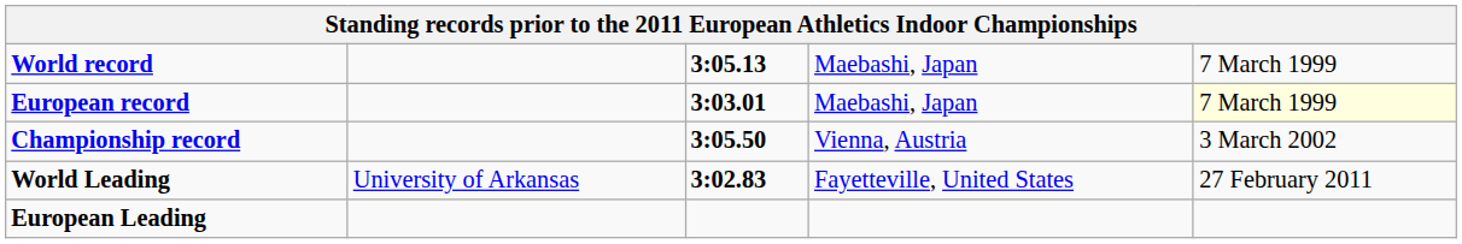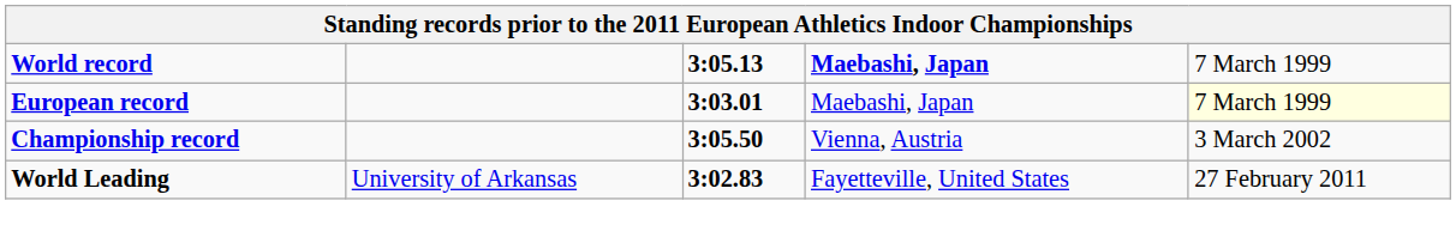World record | column 4: normal -> bold
- row: European Leading
